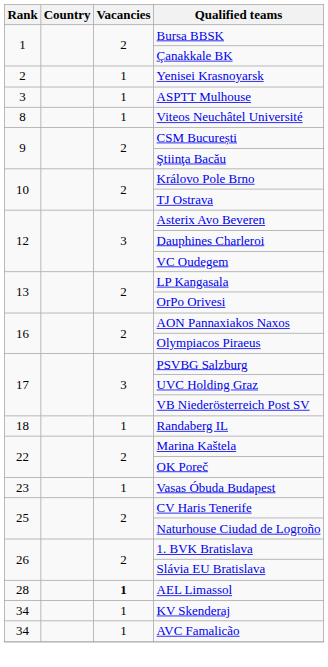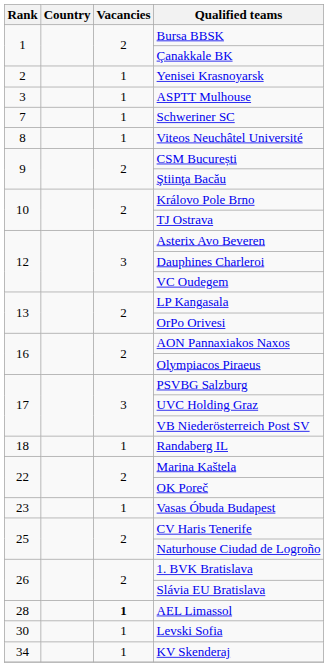+ row: 7 | 1 | Schweriner SC
+ row: 30 | 1 | Levski Sofia
- row: 34 | 1 | AVC Famalicão
